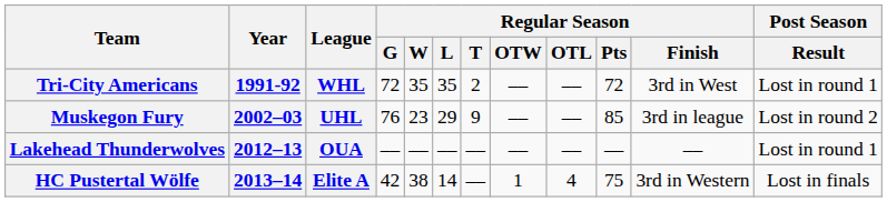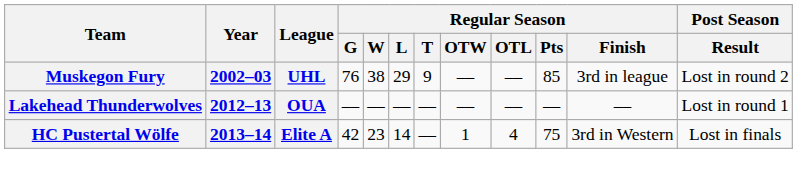- row: Tri-City Americans | 1991-92 | WHL | 72 | 35 | 35 | 2 | –– | –– | 72 | 3rd in West | Lost in round 1
Muskegon Fury | Regular Season / W: 23 -> 38
HC Pustertal Wölfe | Regular Season / W: 38 -> 23
